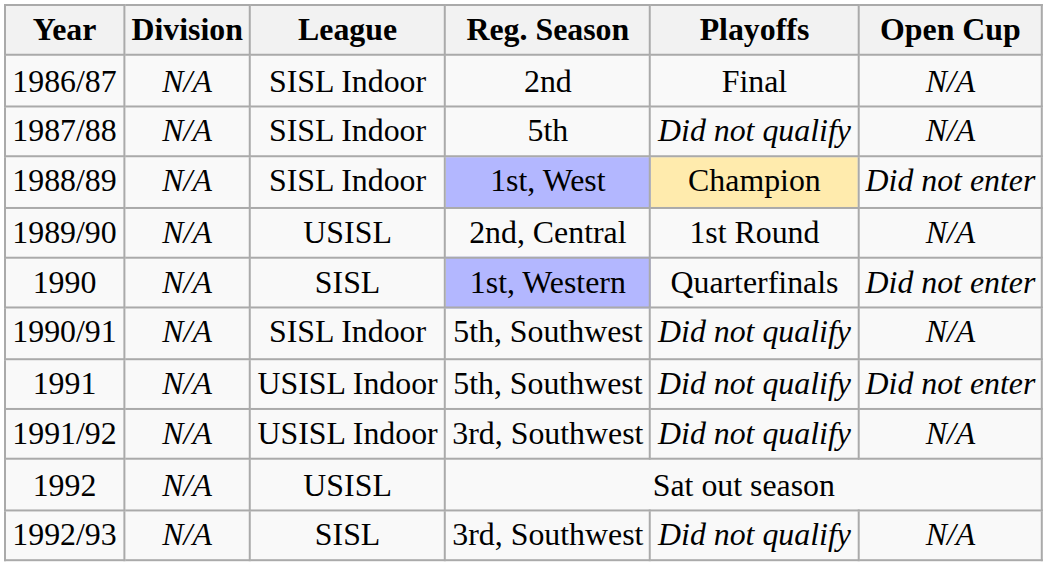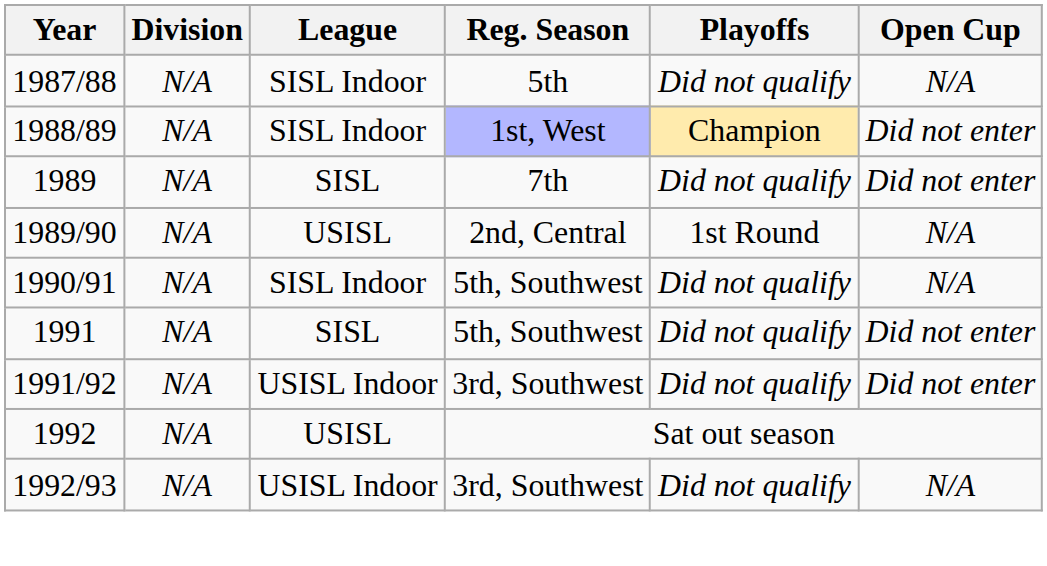- row: 1986/87 | N/A | SISL Indoor | 2nd | Final | N/A
+ row: 1989 | N/A | SISL | 7th | Did not qualify | Did not enter
- row: 1990 | N/A | SISL | 1st, Western | Quarterfinals | Did not enter
1991 | League: USISL Indoor -> SISL
1991/92 | Open Cup: N/A -> Did not enter
1992/93 | League: SISL -> USISL Indoor
